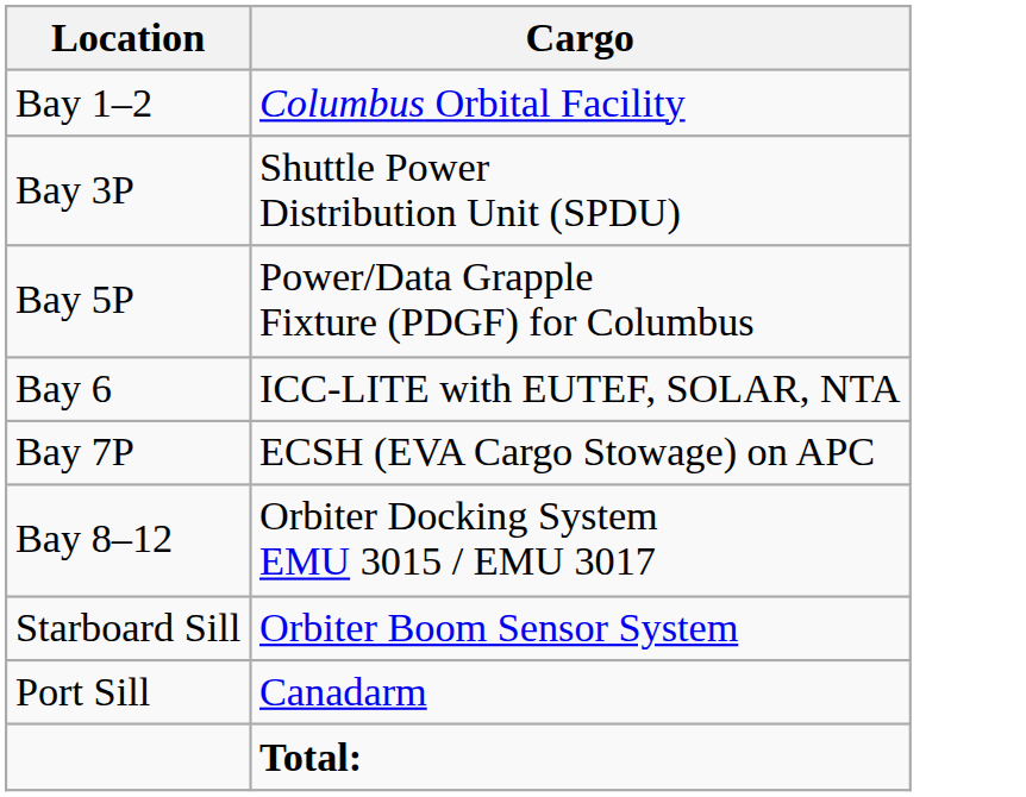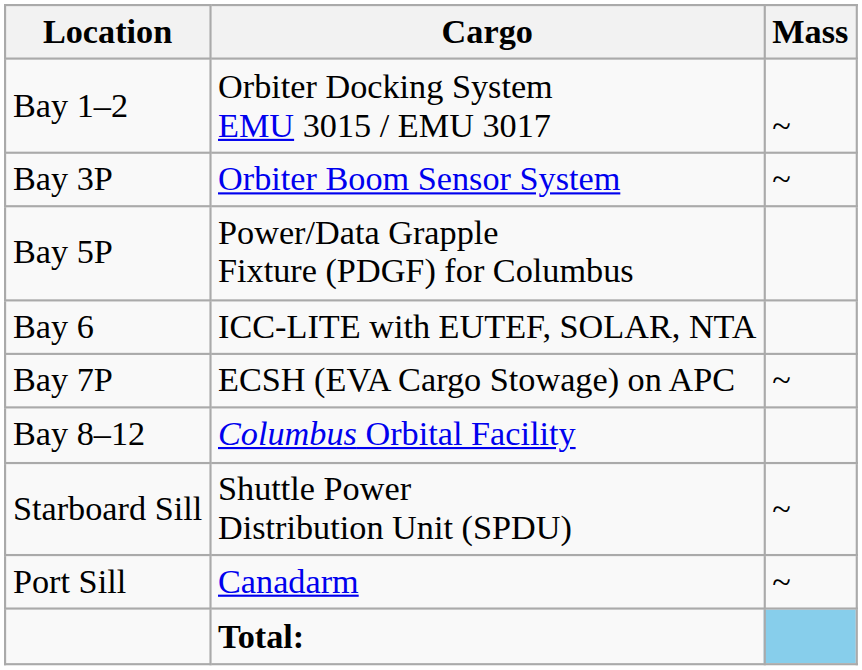+ column: Mass | ~ | ~ | ~ | ~ | ~
Bay 1–2 | Cargo: Columbus Orbital Facility -> Orbiter Docking System EMU 3015 / EMU 3017
Bay 3P | Cargo: Shuttle Power Distribution Unit (SPDU) -> Orbiter Boom Sensor System
Bay 8–12 | Cargo: Orbiter Docking System EMU 3015 / EMU 3017 -> Columbus Orbital Facility
Starboard Sill | Cargo: Orbiter Boom Sensor System -> Shuttle Power Distribution Unit (SPDU)
